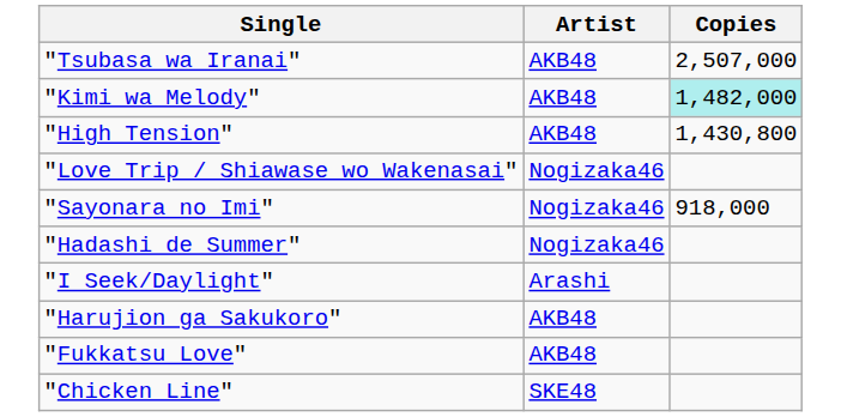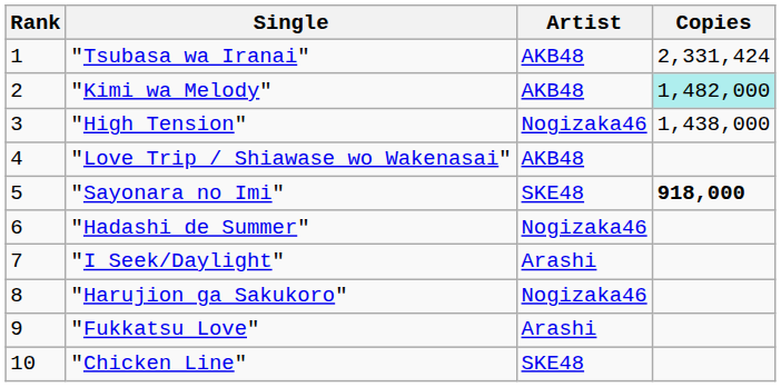+ column: Rank | 1 | 2 | 3 | 4 | 5 | 6 | 7 | 8 | 9 | 10
"Tsubasa wa Iranai" | Copies: 2,507,000 -> 2,331,424
"High Tension" | Artist: AKB48 -> Nogizaka46
"High Tension" | Copies: 1,430,800 -> 1,438,000
"Love Trip / Shiawase wo Wakenasai" | Artist: Nogizaka46 -> AKB48
"Sayonara no Imi" | Artist: Nogizaka46 -> SKE48
"Sayonara no Imi" | Copies: normal -> bold
"Harujion ga Sakukoro" | Artist: AKB48 -> Nogizaka46
"Fukkatsu Love" | Artist: AKB48 -> Arashi
